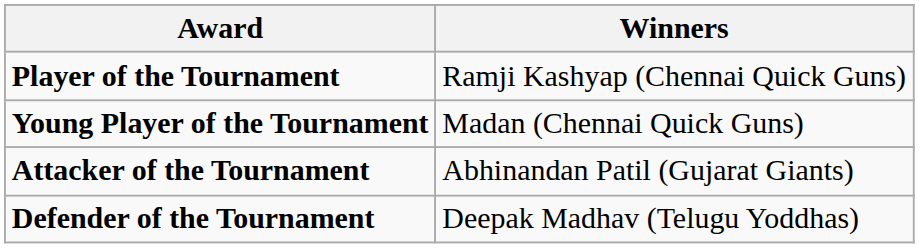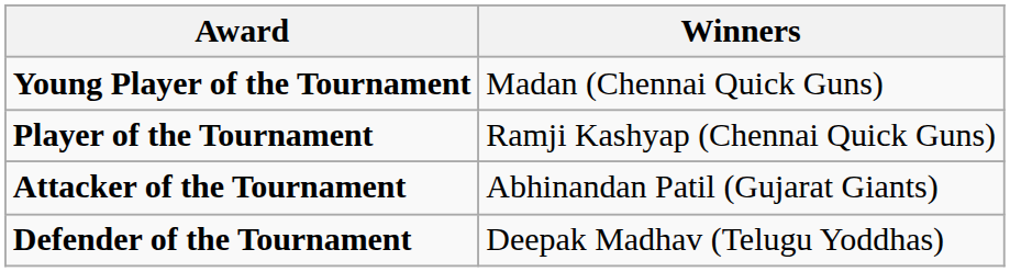rows swapped: Player of the Tournament <-> Young Player of the Tournament
